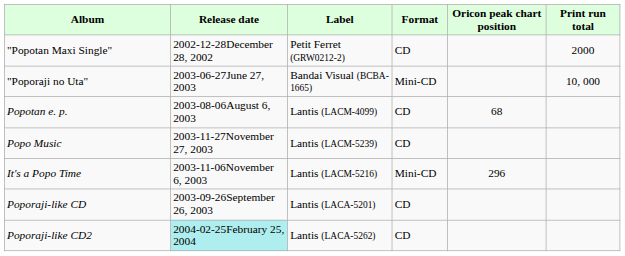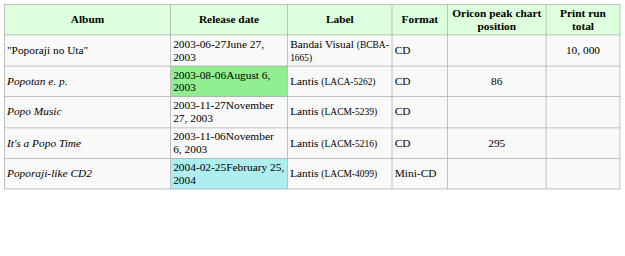- row: "Popotan Maxi Single" | 2002-12-28December 28, 2002 | Petit Ferret (GRW0212-2) | CD | 2000
"Poporaji no Uta" | Format: Mini-CD -> CD
Popotan e. p. | Release date: no background -> lightgreen background
Popotan e. p. | Label: Lantis (LACM-4099) -> Lantis (LACA-5262)
Popotan e. p. | Oricon peak chart position: 68 -> 86
It's a Popo Time | Format: Mini-CD -> CD
It's a Popo Time | Oricon peak chart position: 296 -> 295
- row: Poporaji-like CD | 2003-09-26September 26, 2003 | Lantis (LACA-5201) | CD
Poporaji-like CD2 | Label: Lantis (LACA-5262) -> Lantis (LACM-4099)
Poporaji-like CD2 | Format: CD -> Mini-CD
